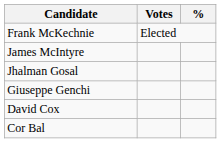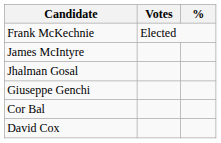rows swapped: David Cox <-> Cor Bal
